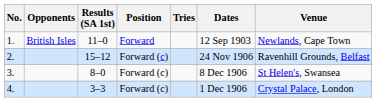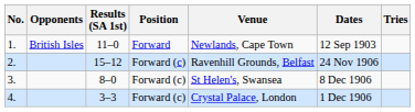columns swapped: Tries <-> Venue
